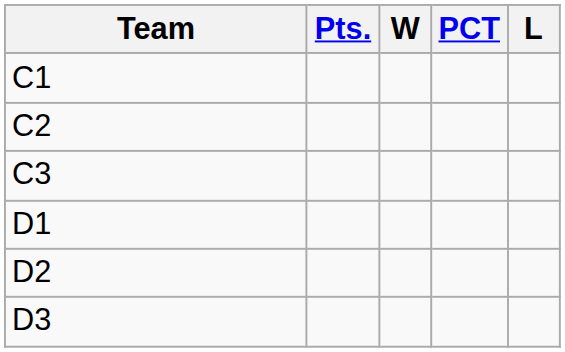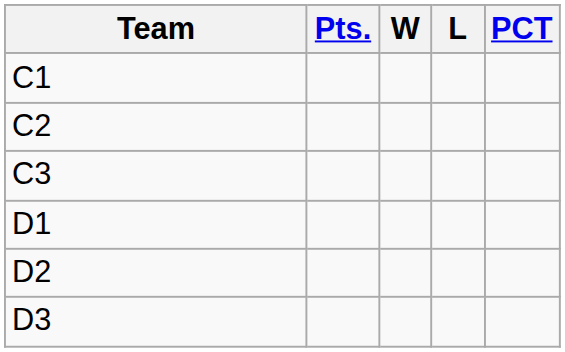columns swapped: L <-> PCT
